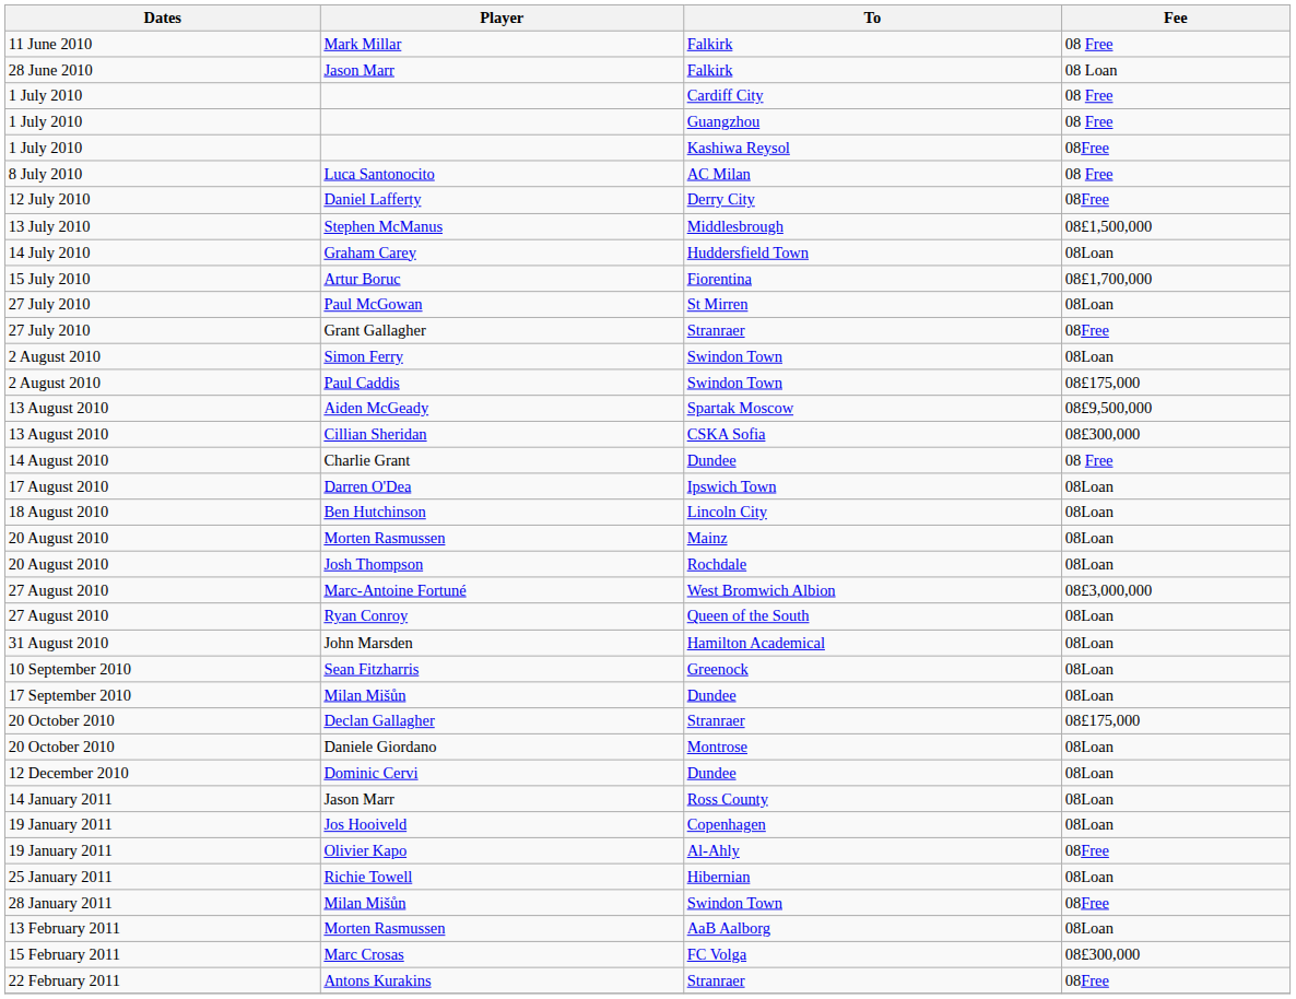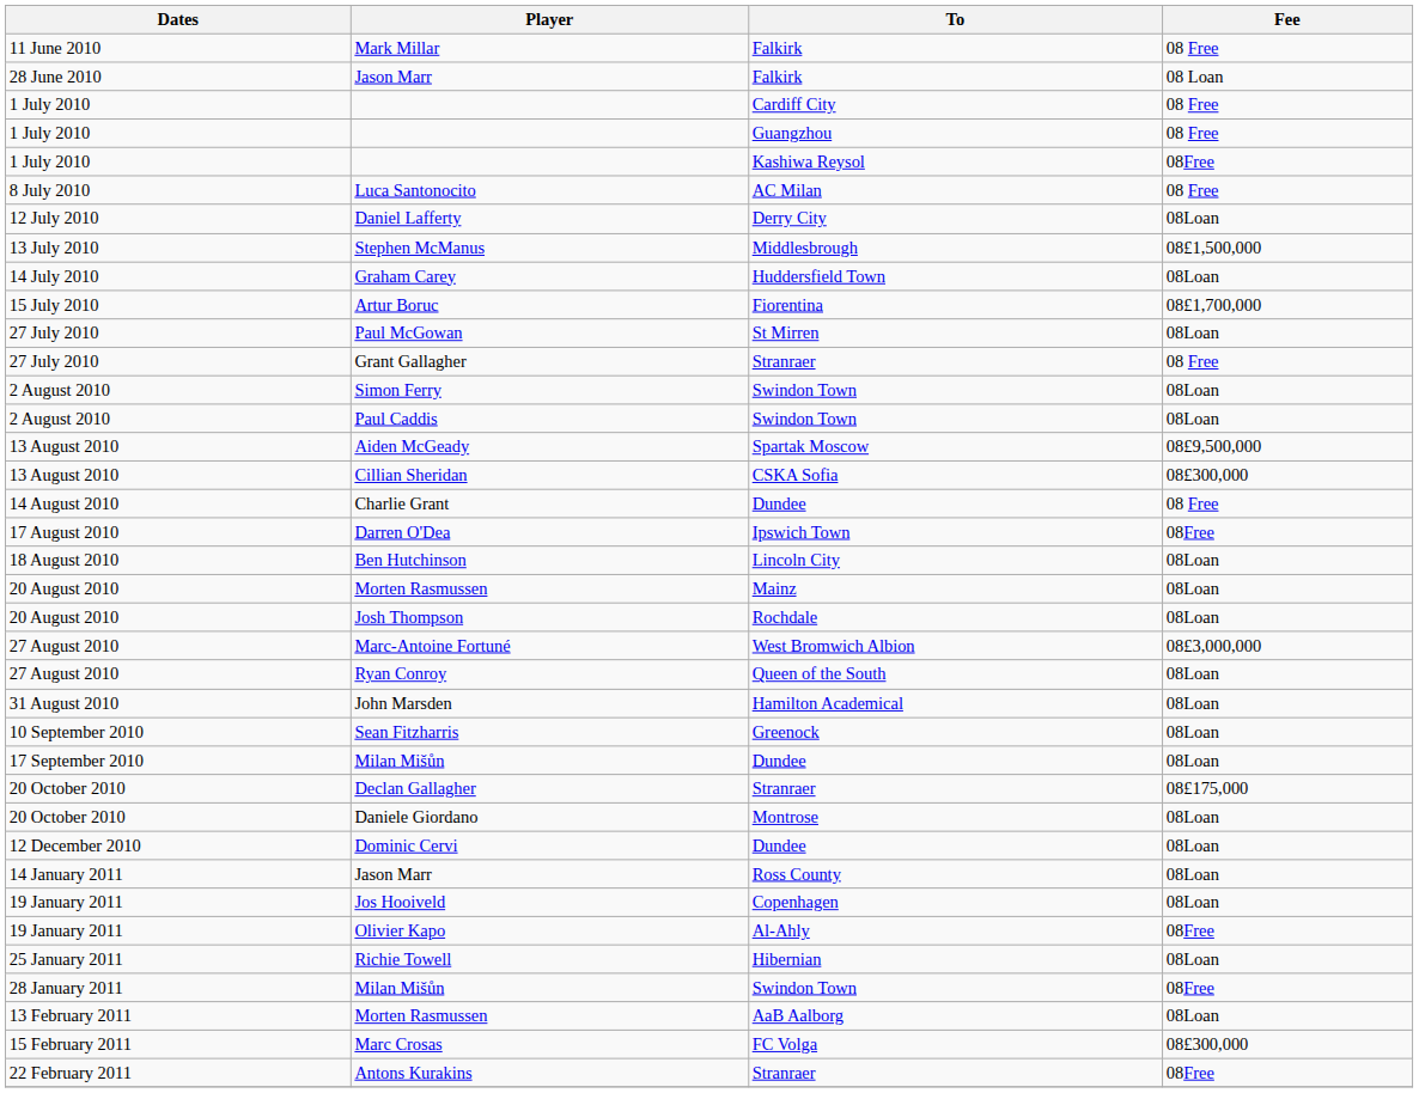Daniel Lafferty | Fee: 08Free -> 08Loan
Grant Gallagher | Fee: 08Free -> 08 Free
Paul Caddis | Fee: 08£175,000 -> 08Loan
Darren O'Dea | Fee: 08Loan -> 08Free
